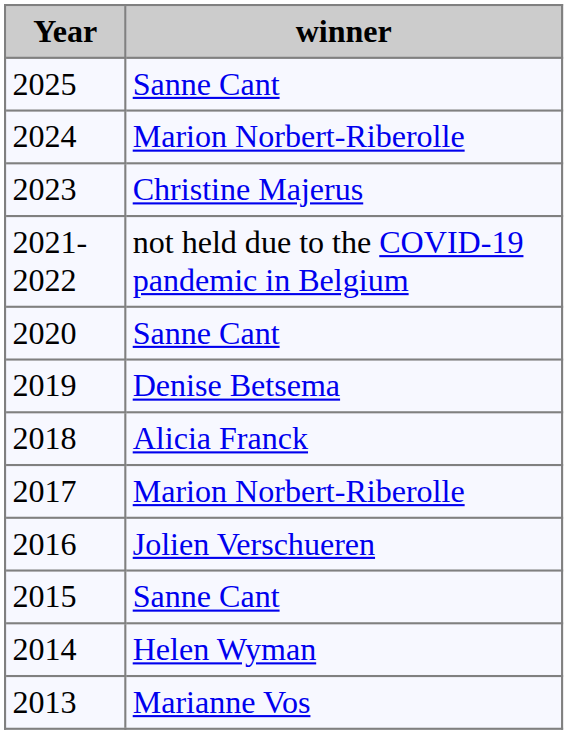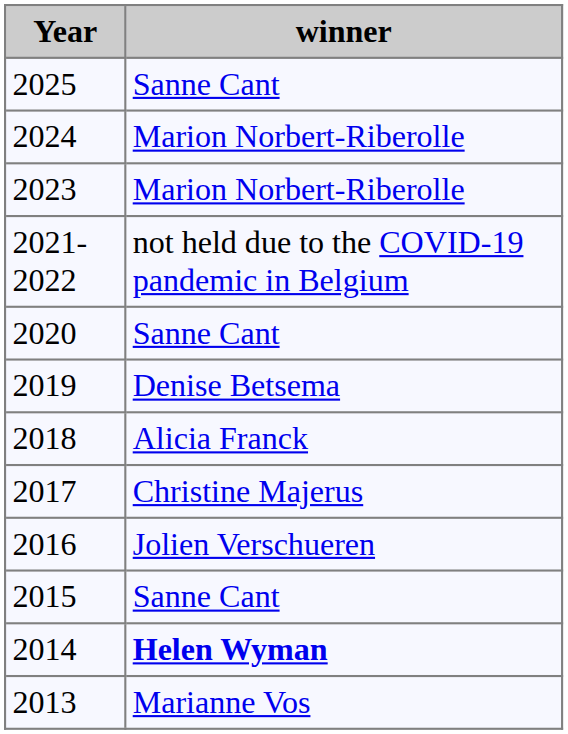2023 | winner: Christine Majerus -> Marion Norbert-Riberolle
2017 | winner: Marion Norbert-Riberolle -> Christine Majerus
2014 | winner: normal -> bold
